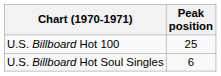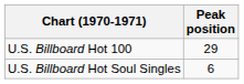U.S. Billboard Hot 100 | Peak position: 25 -> 29
